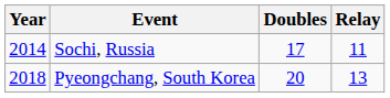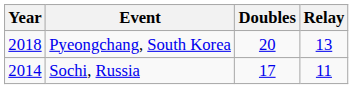rows swapped: Sochi, Russia <-> Pyeongchang, South Korea
